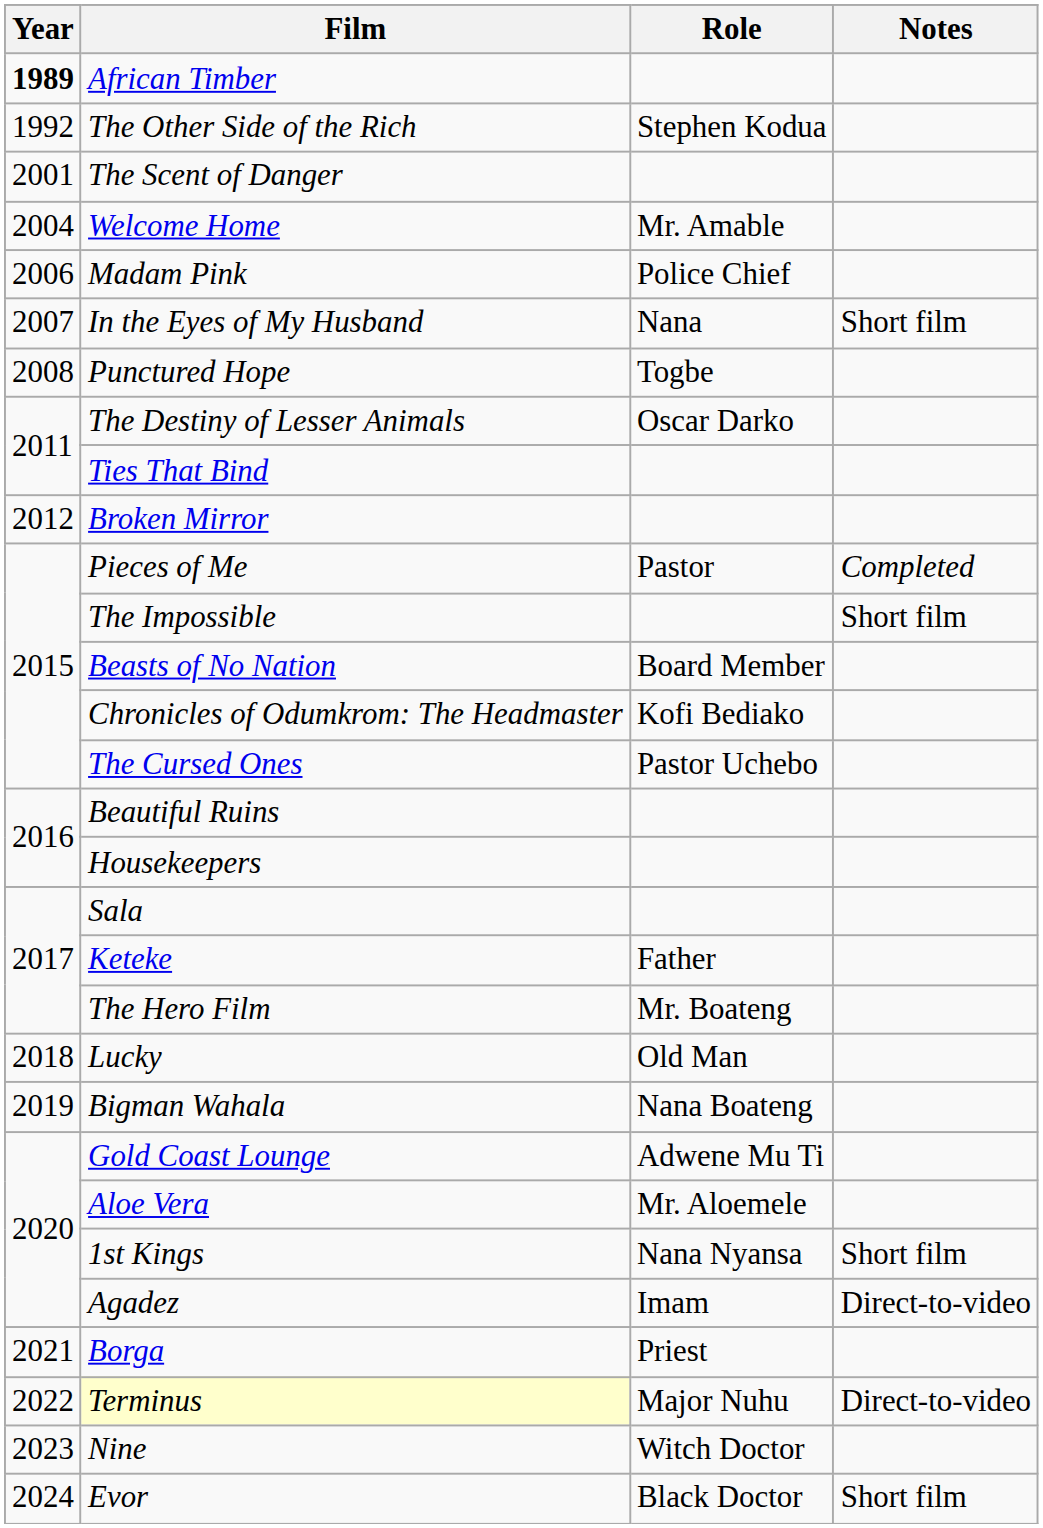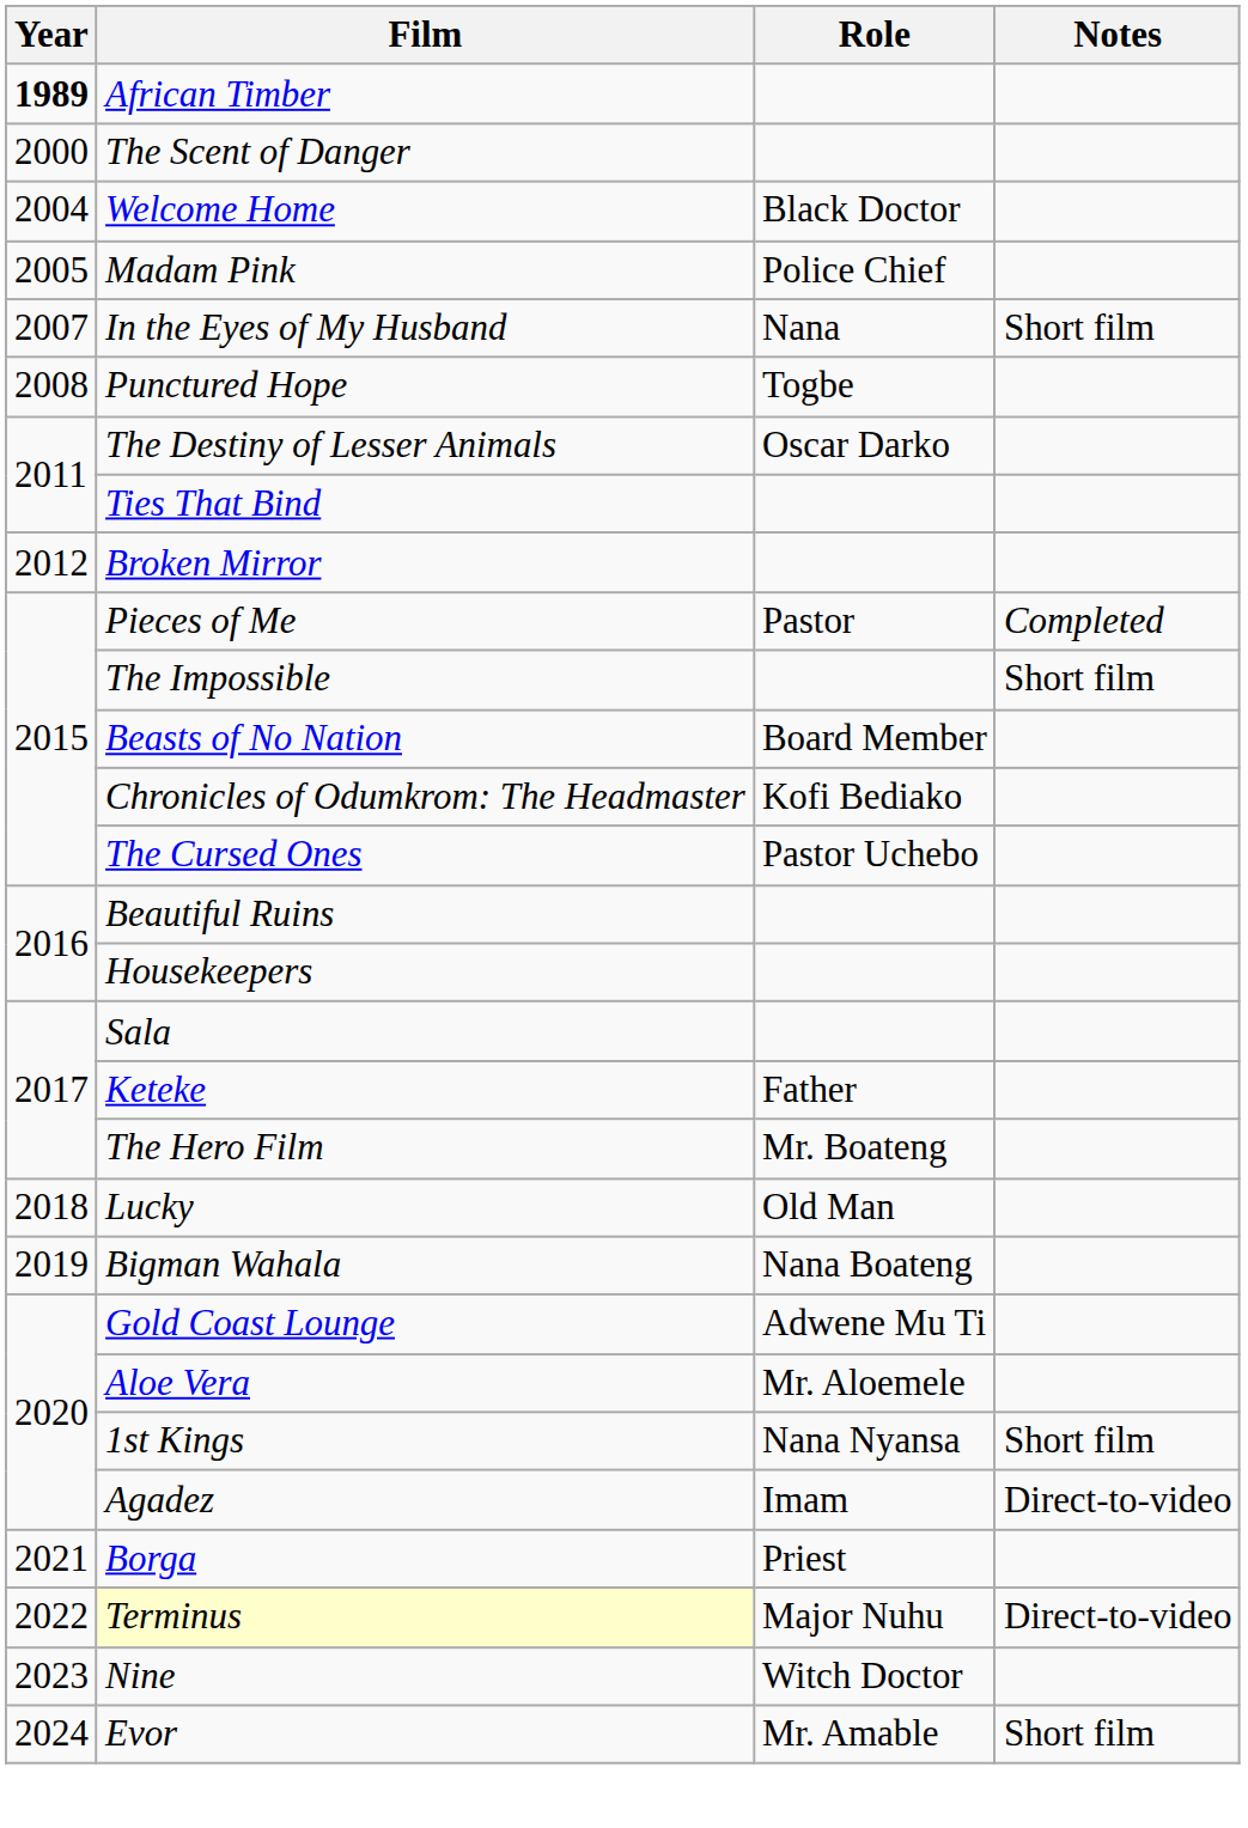- row: 1992 | The Other Side of the Rich | Stephen Kodua
The Scent of Danger | Year: 2001 -> 2000
Welcome Home | Role: Mr. Amable -> Black Doctor
Madam Pink | Year: 2006 -> 2005
Evor | Role: Black Doctor -> Mr. Amable
